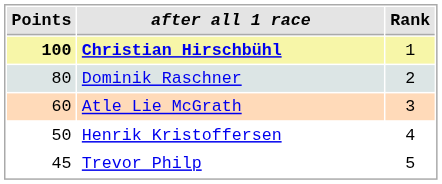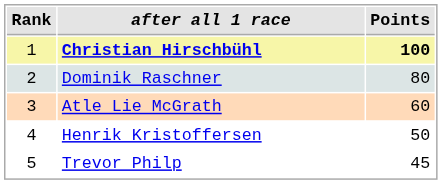columns swapped: Rank <-> Points
